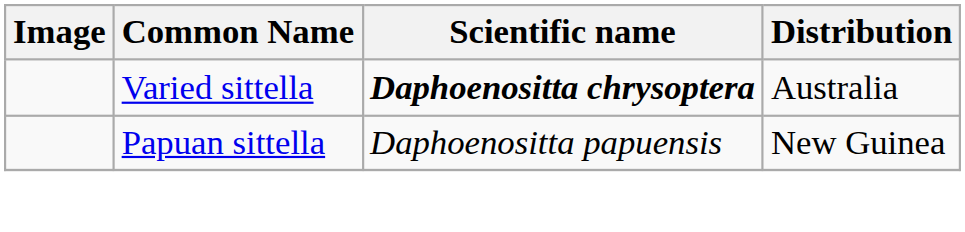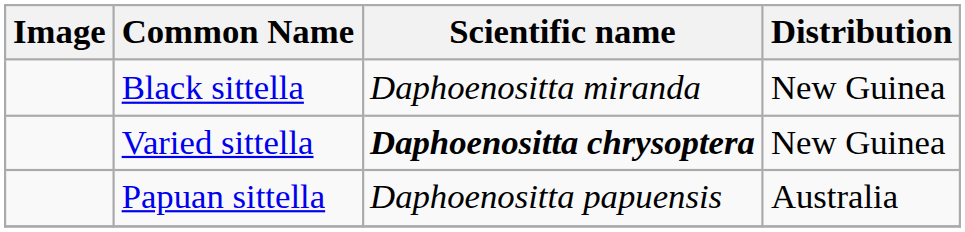+ row: Black sittella | Daphoenositta miranda | New Guinea
Varied sittella | Distribution: Australia -> New Guinea
Papuan sittella | Distribution: New Guinea -> Australia
